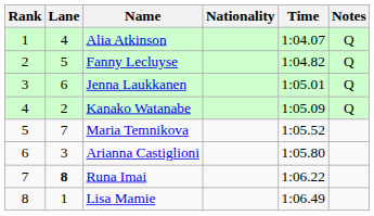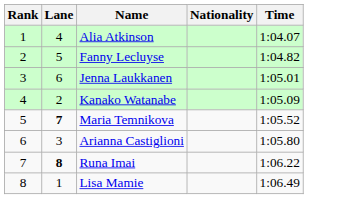- column: Notes | Q | Q | Q | Q
Maria Temnikova | Lane: normal -> bold
